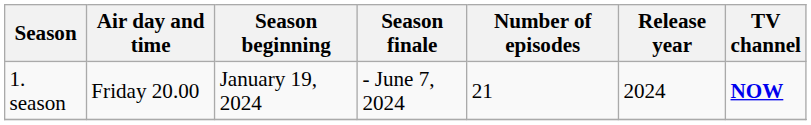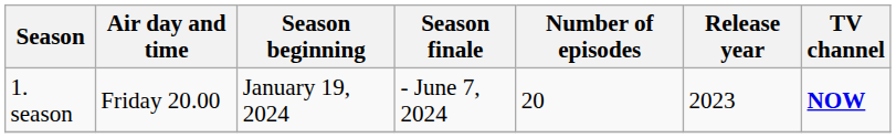1. season | Number of episodes: 21 -> 20
1. season | Release year: 2024 -> 2023
